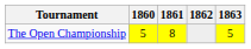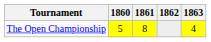The Open Championship | 1863: 5 -> 4
